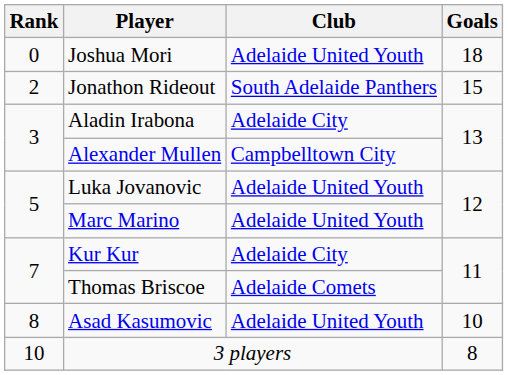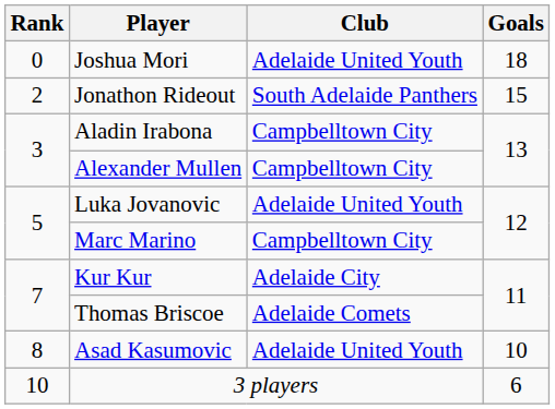Aladin Irabona | Club: Adelaide City -> Campbelltown City
Marc Marino | Club: Adelaide United Youth -> Campbelltown City
3 players | Goals: 8 -> 6
